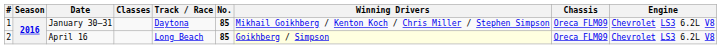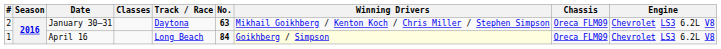January 30–31 | #: 1 -> 2
January 30–31 | No.: 85 -> 63
April 16 | #: 2 -> 1
April 16 | No.: 85 -> 84
